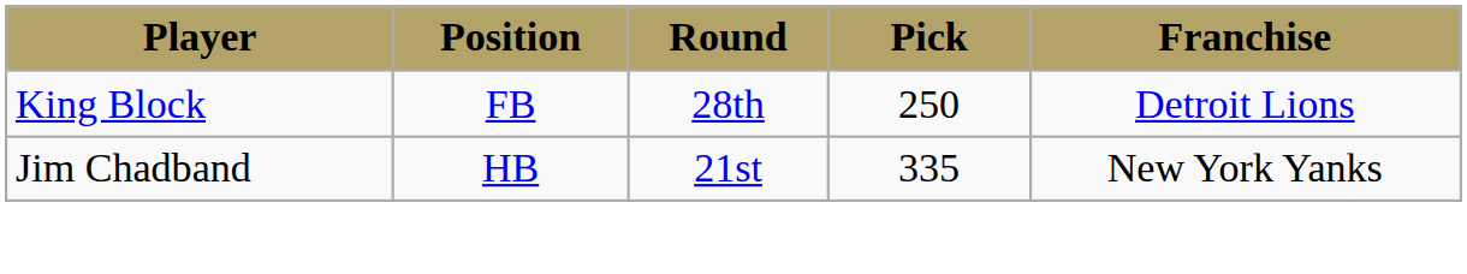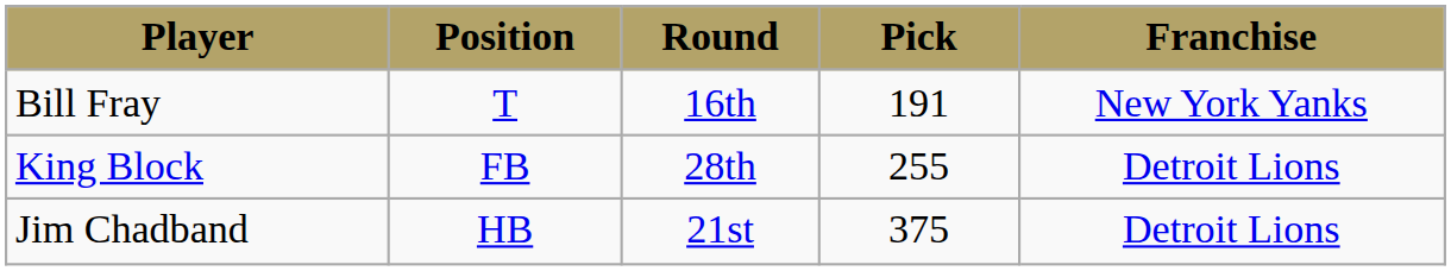+ row: Bill Fray | T | 16th | 191 | New York Yanks
King Block | Pick: 250 -> 255
Jim Chadband | Pick: 335 -> 375
Jim Chadband | Franchise: New York Yanks -> Detroit Lions
